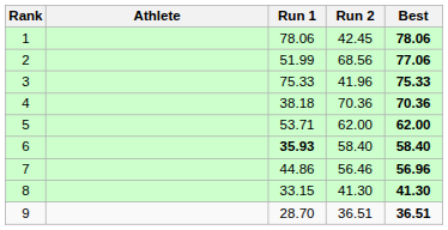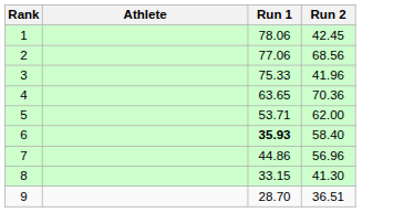- column: Best | 78.06 | 77.06 | 75.33 | 70.36 | 62.00 | 58.40 | 56.96 | 41.30 | 36.51
2 | Run 1: 51.99 -> 77.06
4 | Run 1: 38.18 -> 63.65
7 | Run 2: 56.46 -> 56.96
